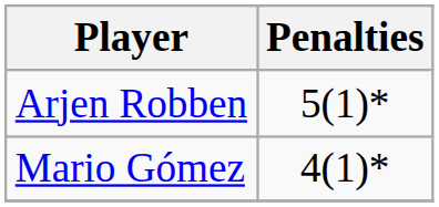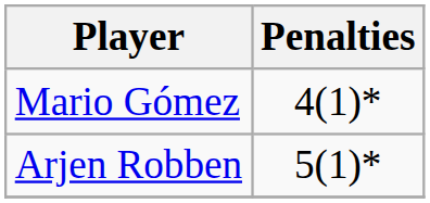rows swapped: Arjen Robben <-> Mario Gómez
